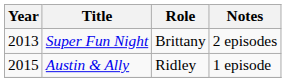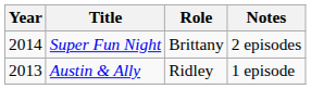Super Fun Night | Year: 2013 -> 2014
Austin & Ally | Year: 2015 -> 2013
